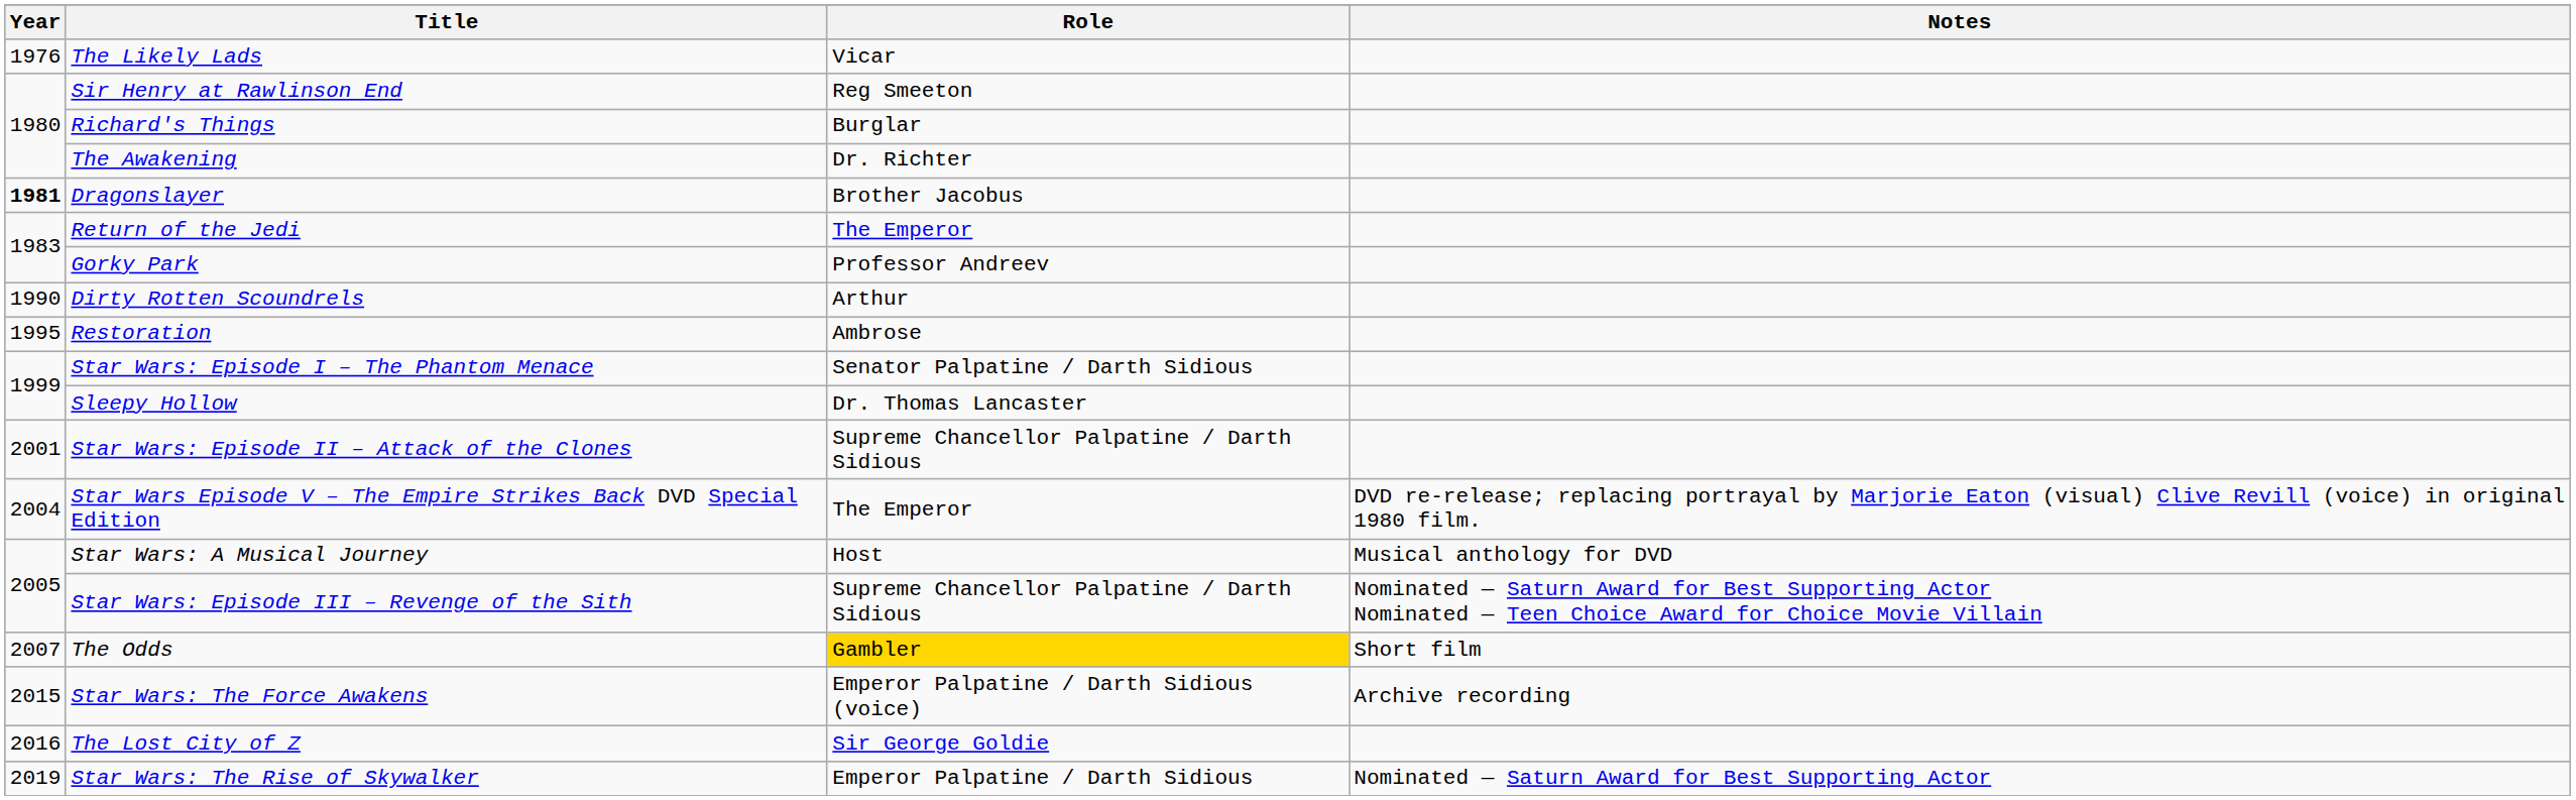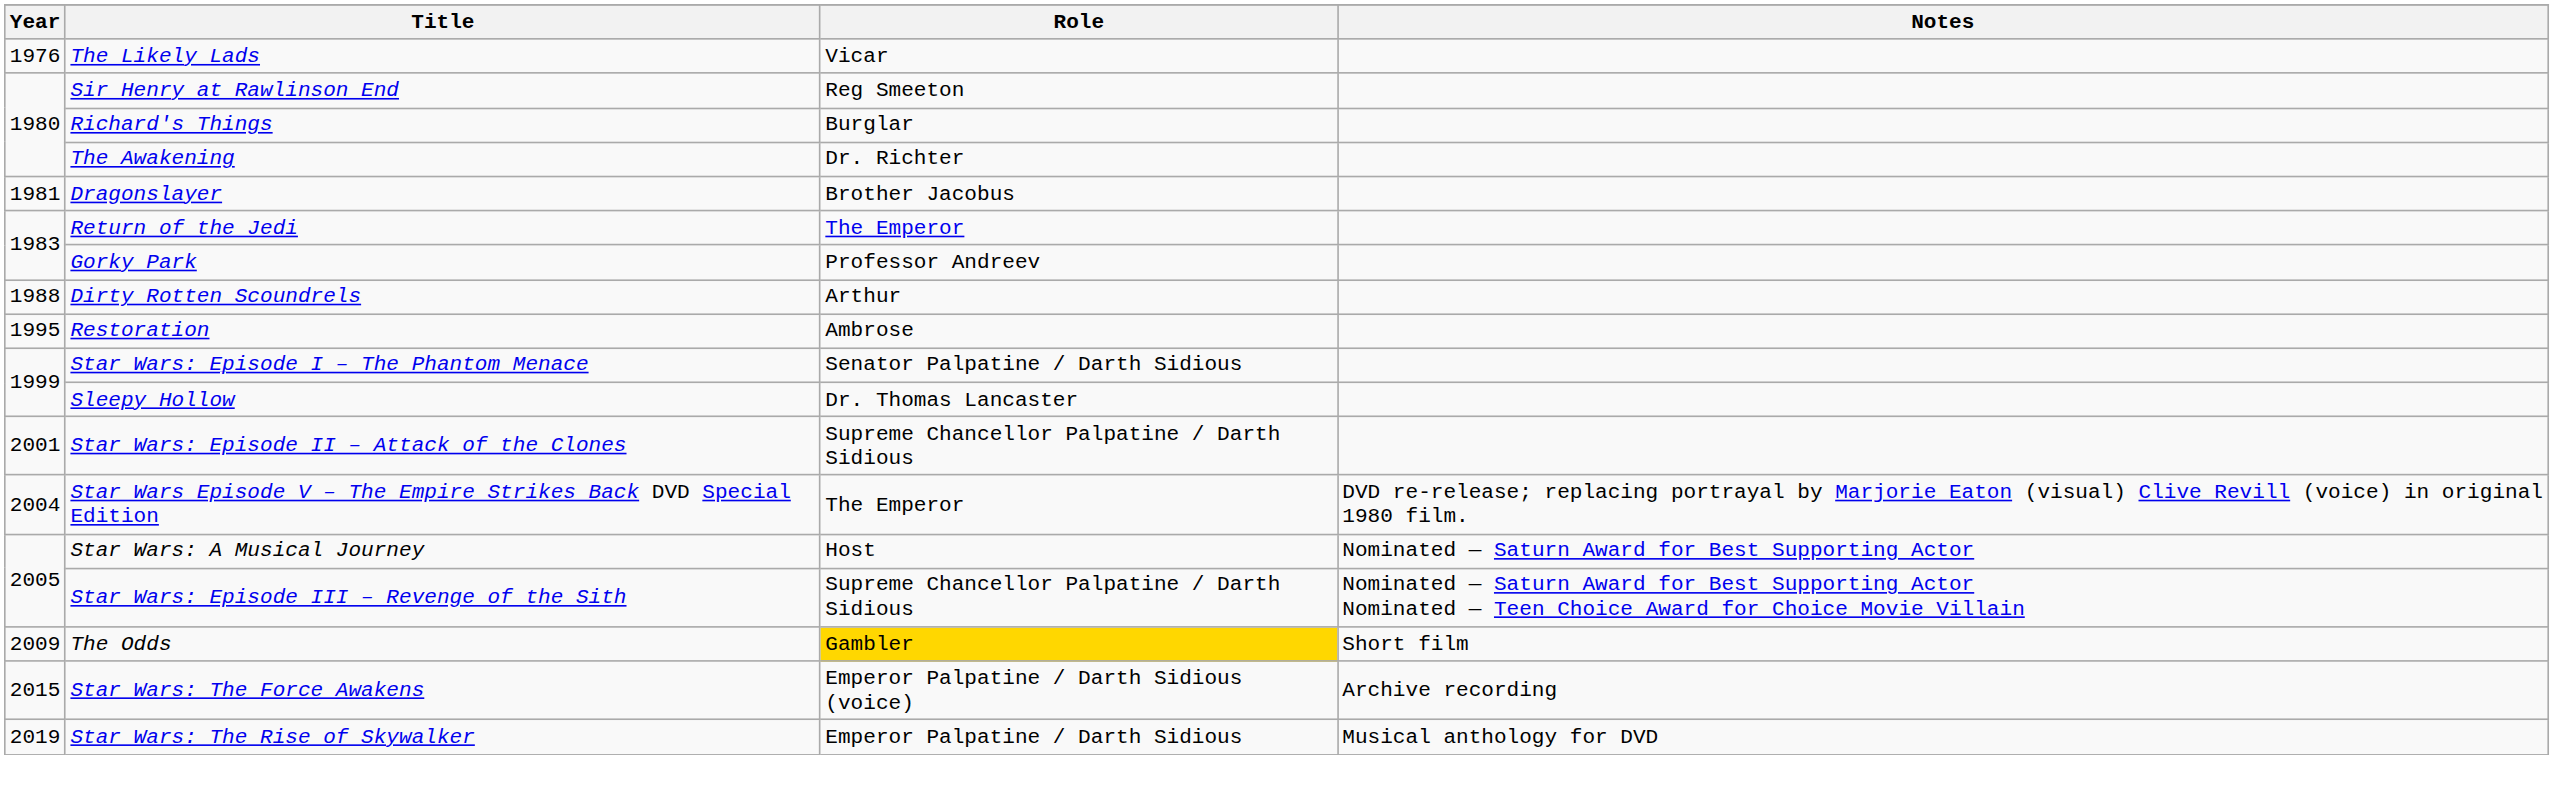Dragonslayer | Year: bold -> normal
Dirty Rotten Scoundrels | Year: 1990 -> 1988
Star Wars: A Musical Journey | Notes: Musical anthology for DVD -> Nominated — Saturn Award for Best Supporting Actor
The Odds | Year: 2007 -> 2009
- row: 2016 | The Lost City of Z | Sir George Goldie
Star Wars: The Rise of Skywalker | Notes: Nominated — Saturn Award for Best Supporting Actor -> Musical anthology for DVD
